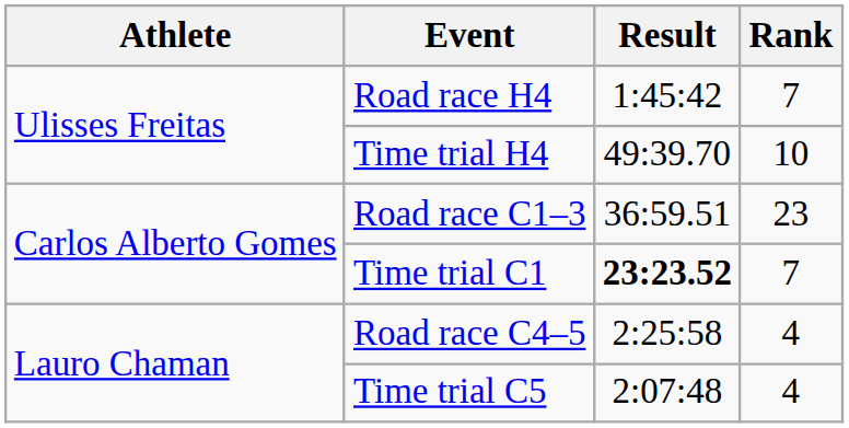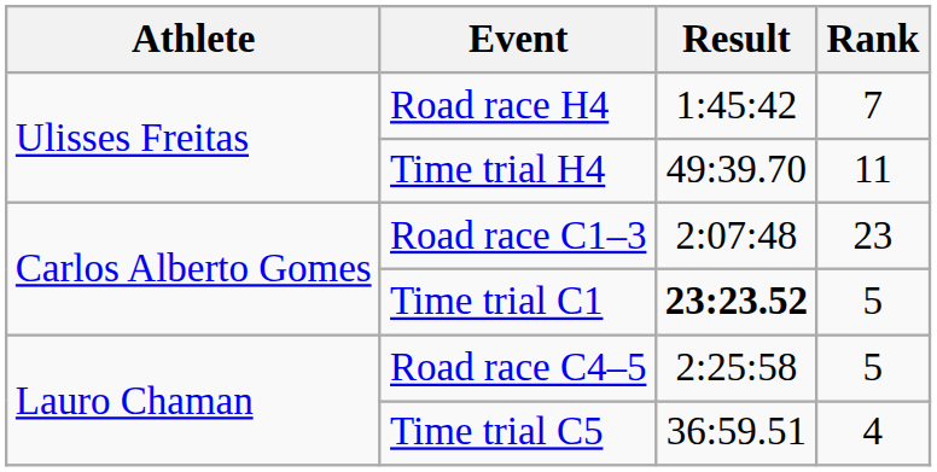Time trial H4 | Rank: 10 -> 11
Road race C1–3 | Result: 36:59.51 -> 2:07:48
Time trial C1 | Rank: 7 -> 5
Road race C4–5 | Rank: 4 -> 5
Time trial C5 | Result: 2:07:48 -> 36:59.51
